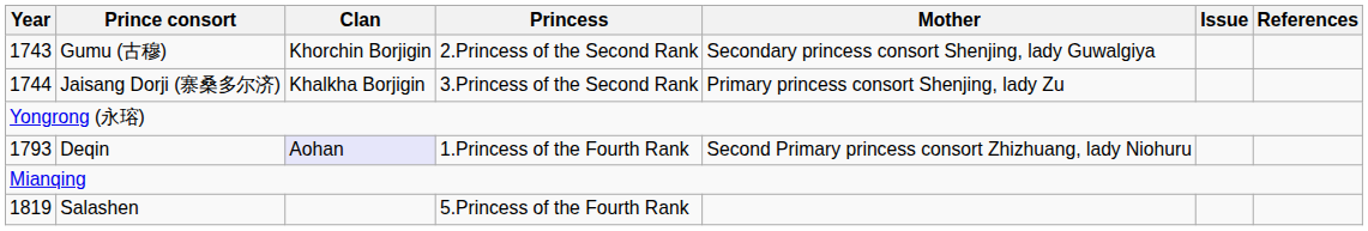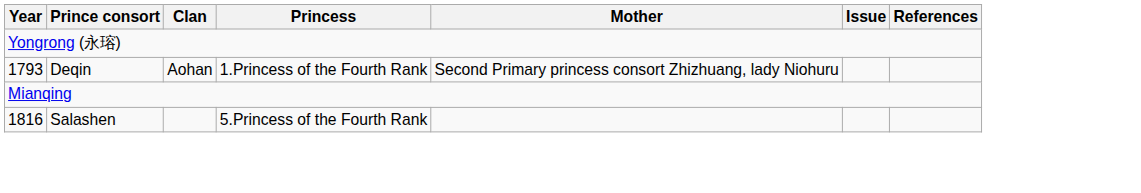- row: 1743 | Gumu (古穆) | Khorchin Borjigin | 2.Princess of the Second Rank | Secondary princess consort Shenjing, lady Guwalgiya
- row: 1744 | Jaisang Dorji (寨桑多尔济) | Khalkha Borjigin | 3.Princess of the Second Rank | Primary princess consort Shenjing, lady Zu
Deqin | Clan: lavender background -> no background
Salashen | Year: 1819 -> 1816
